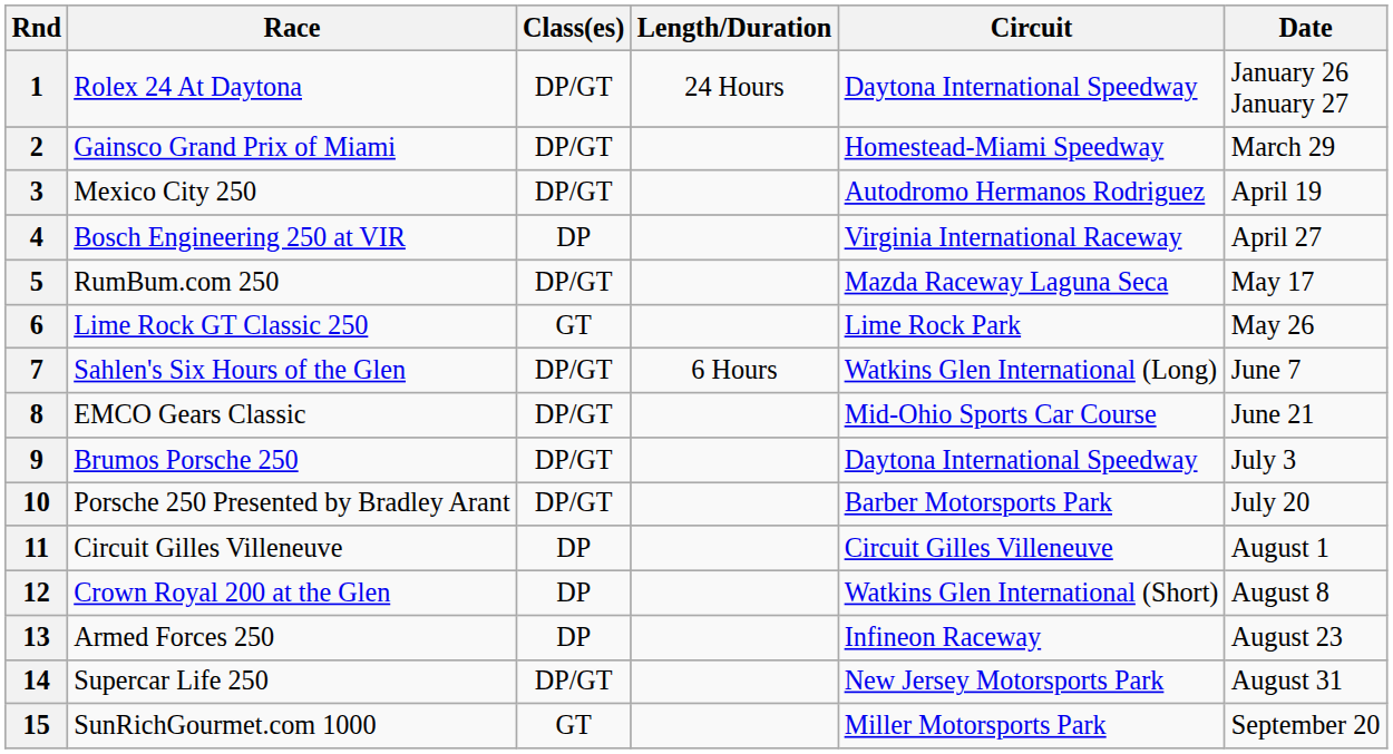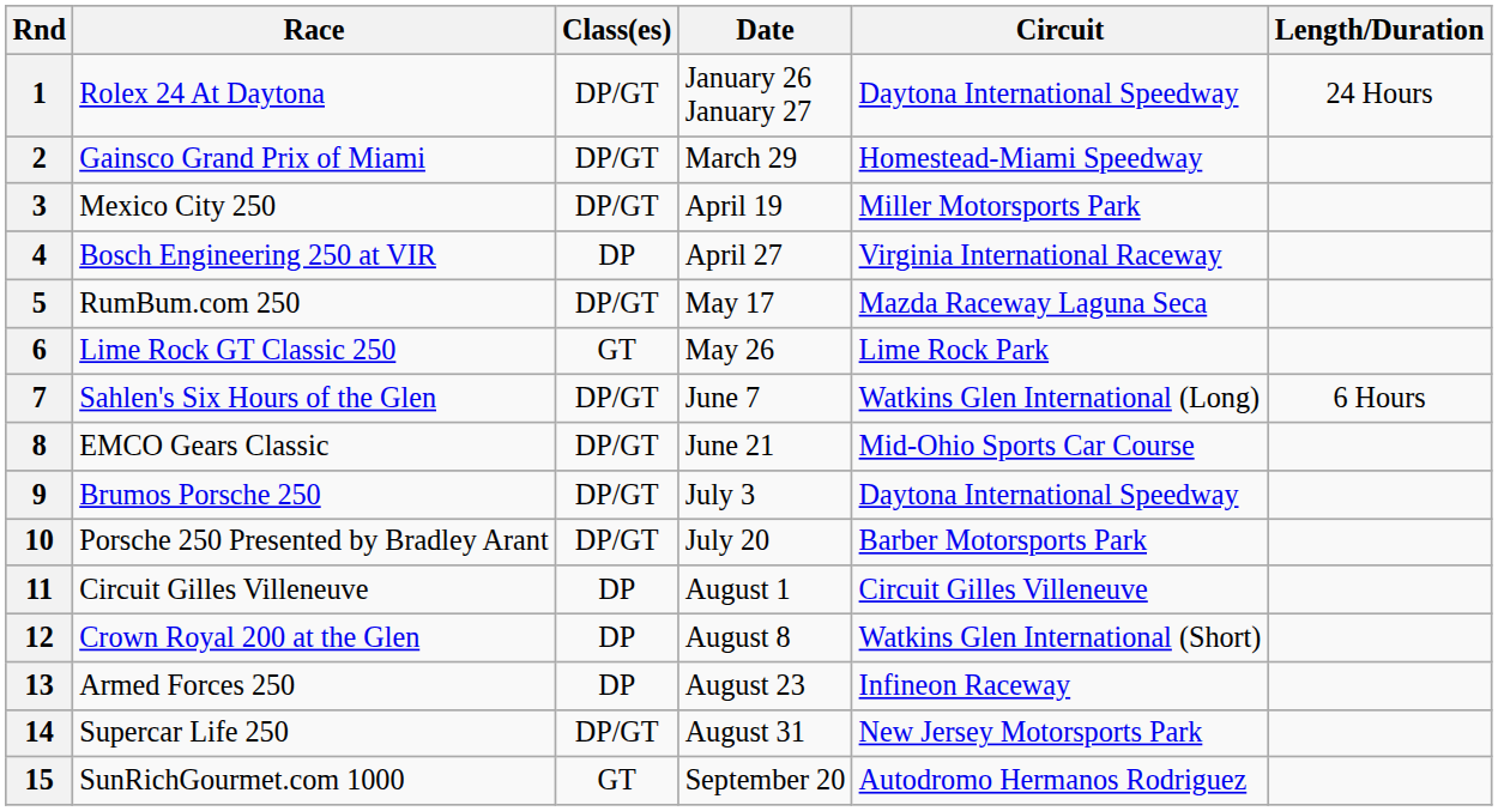columns swapped: Length/Duration <-> Date
3 | Circuit: Autodromo Hermanos Rodriguez -> Miller Motorsports Park
15 | Circuit: Miller Motorsports Park -> Autodromo Hermanos Rodriguez
